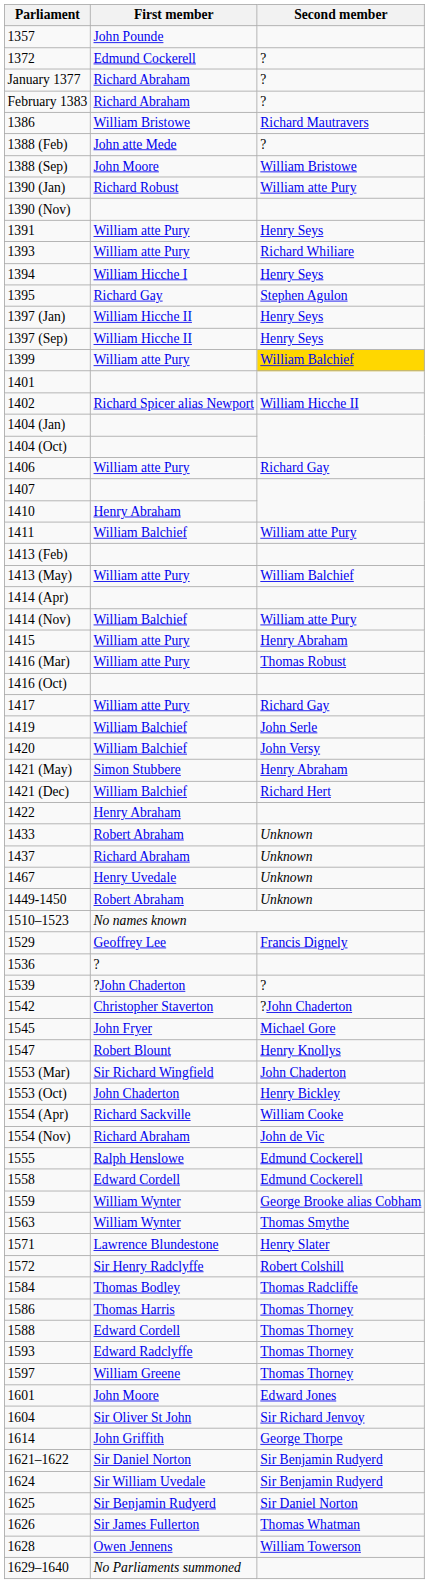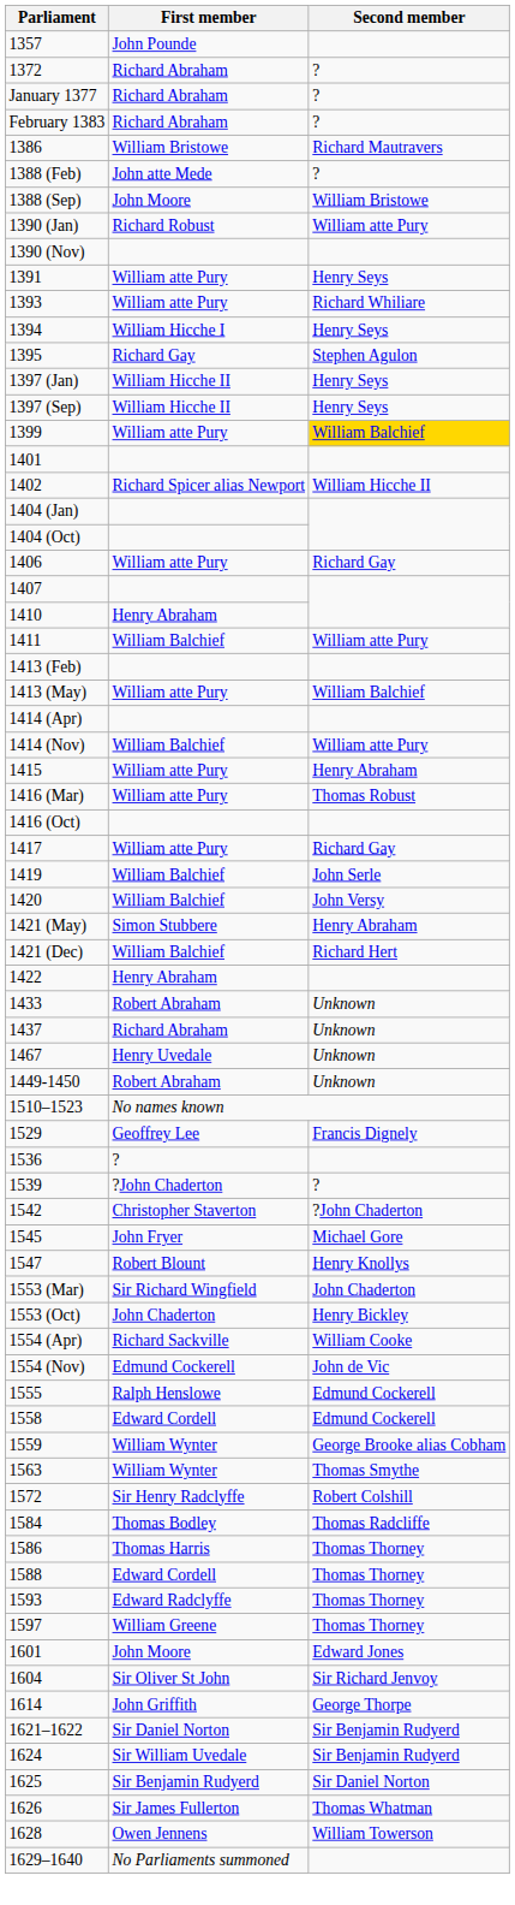1372 | First member: Edmund Cockerell -> Richard Abraham
1554 (Nov) | First member: Richard Abraham -> Edmund Cockerell
- row: 1571 | Lawrence Blundestone | Henry Slater
